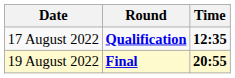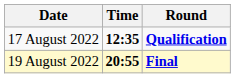columns swapped: Time <-> Round
